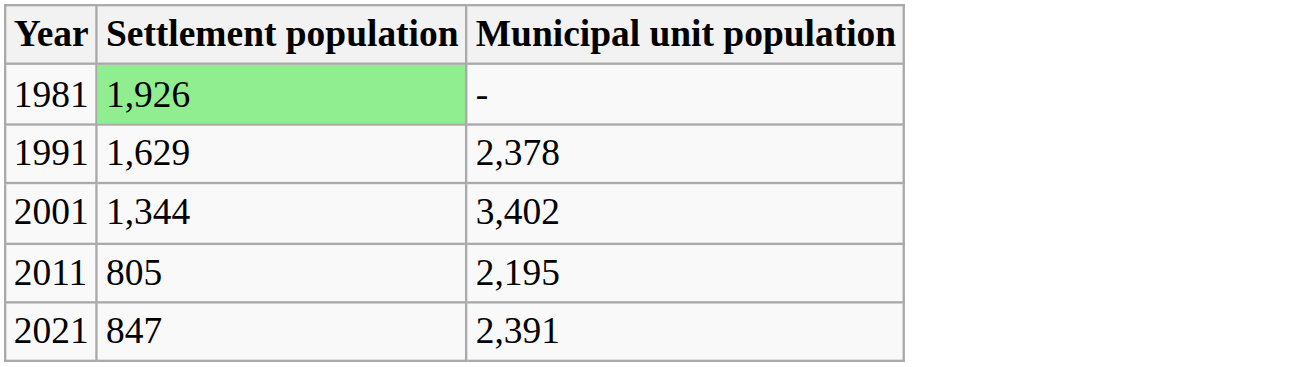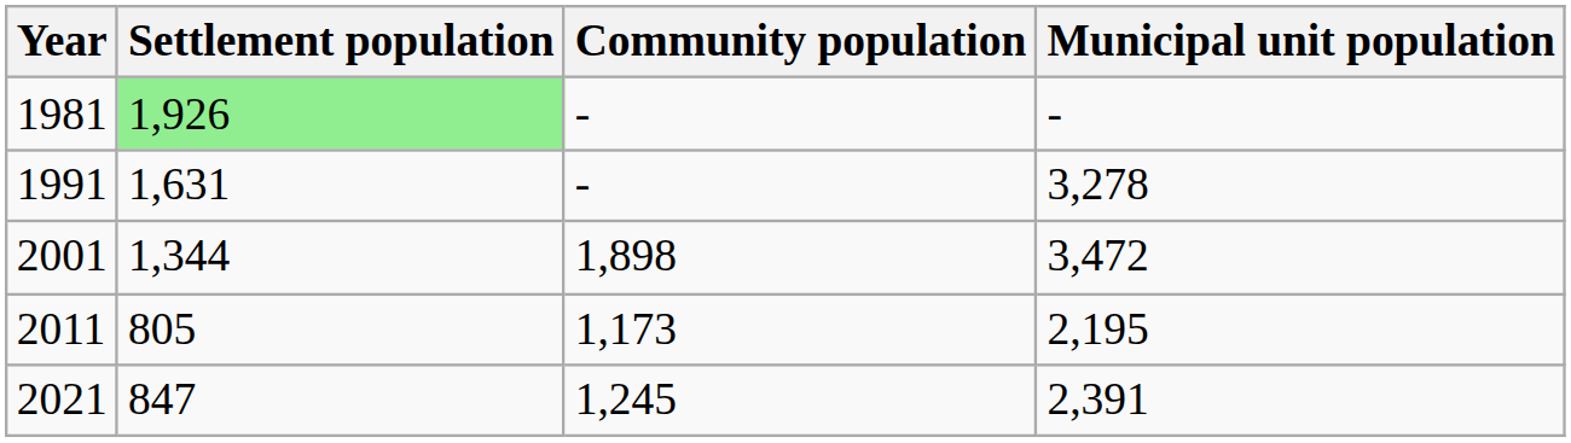+ column: Community population | - | - | 1,898 | 1,173 | 1,245
1991 | Settlement population: 1,629 -> 1,631
1991 | Municipal unit population: 2,378 -> 3,278
2001 | Municipal unit population: 3,402 -> 3,472
